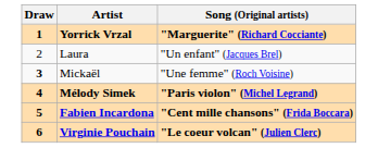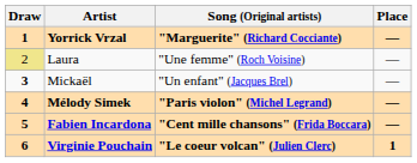+ column: Place | — | — | — | — | — | 1
Laura | Draw: no background -> khaki background
Laura | Song (Original artists): "Un enfant" (Jacques Brel) -> "Une femme" (Roch Voisine)
Mickaël | Song (Original artists): "Une femme" (Roch Voisine) -> "Un enfant" (Jacques Brel)
